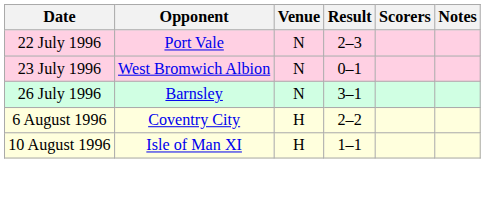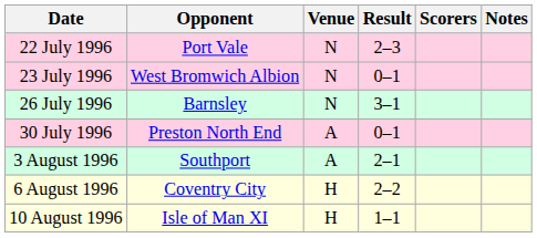+ row: 30 July 1996 | Preston North End | A | 0–1
+ row: 3 August 1996 | Southport | A | 2–1
